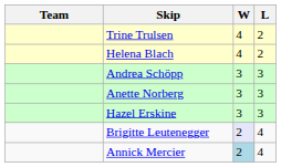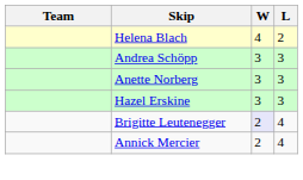- row: Trine Trulsen | 4 | 2
Annick Mercier | W: lightblue background -> no background
